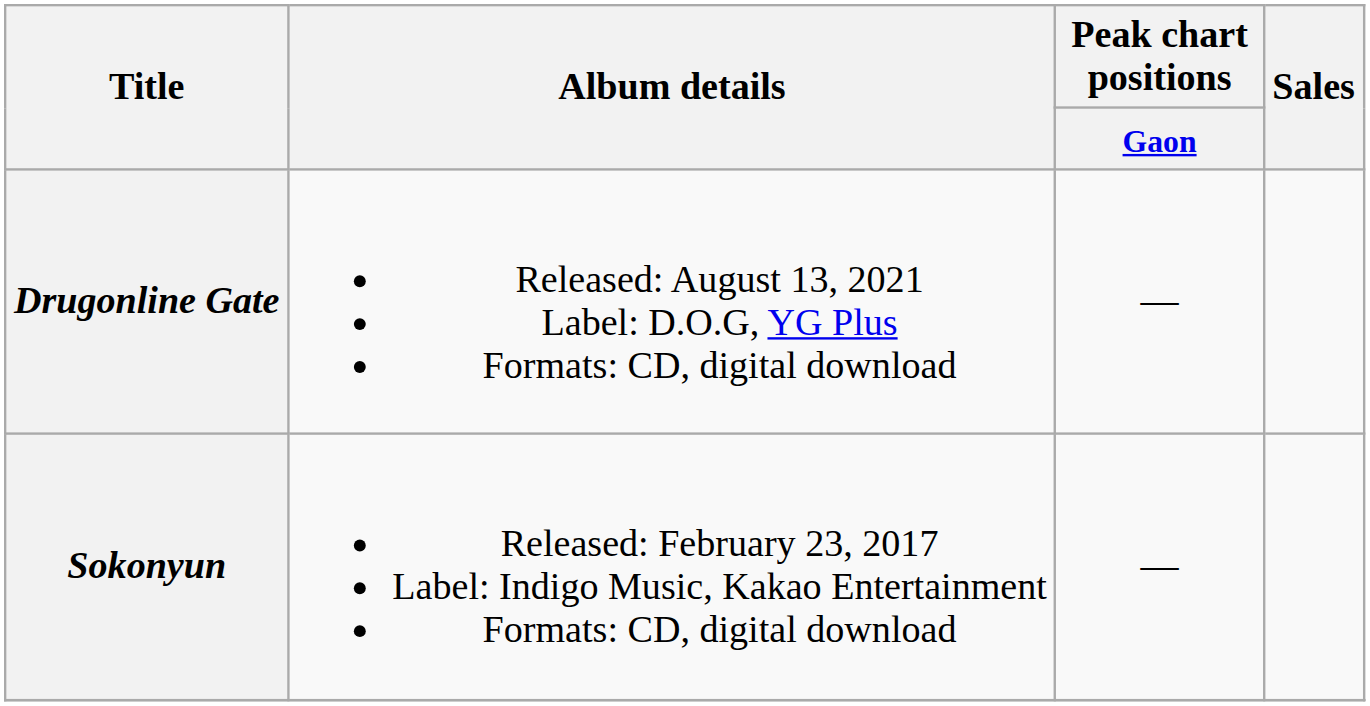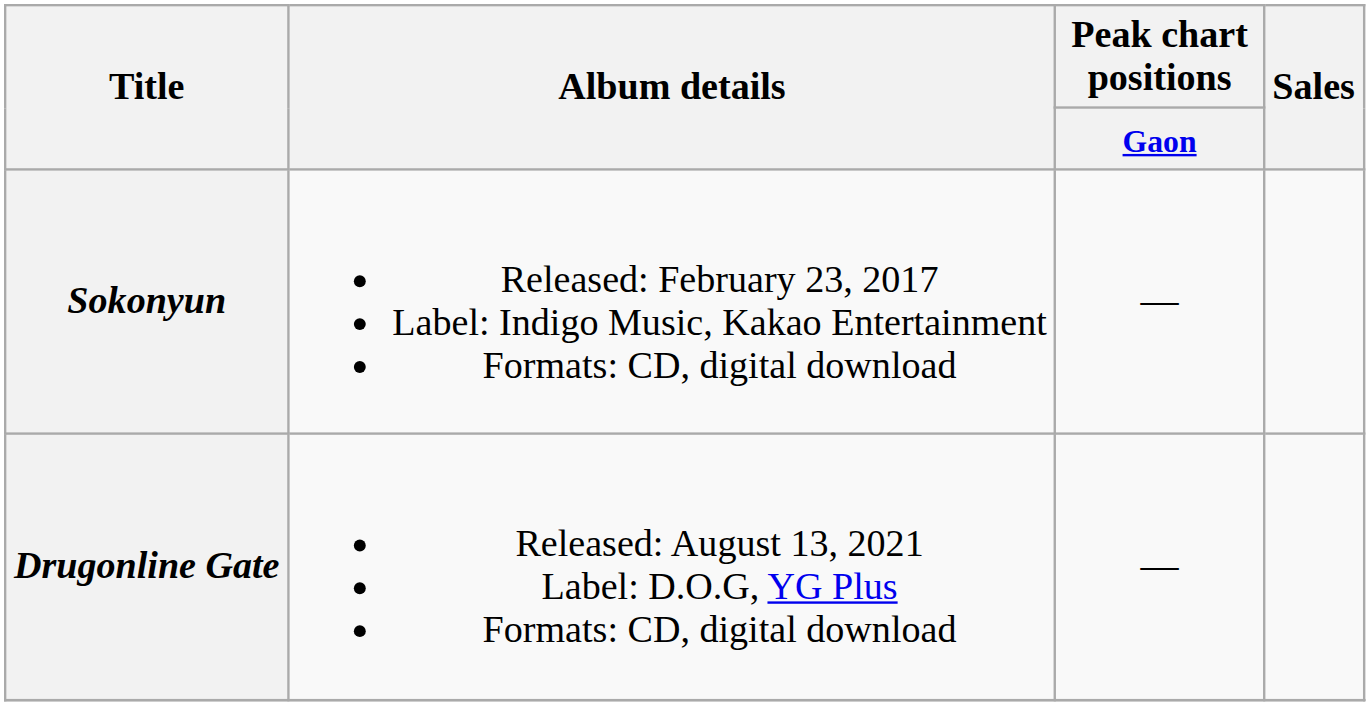rows swapped: Sokonyun <-> Drugonline Gate
